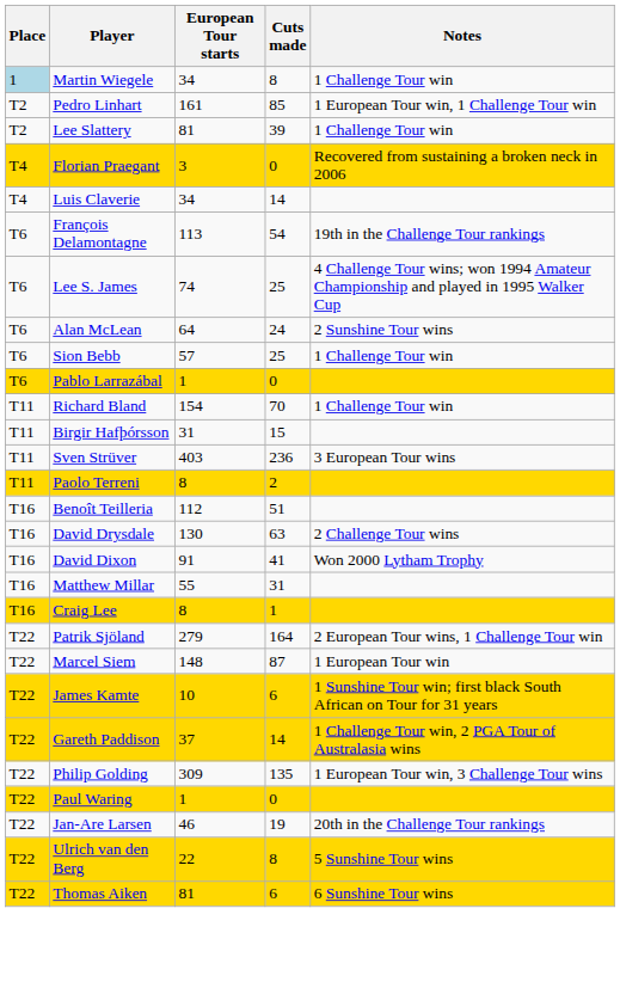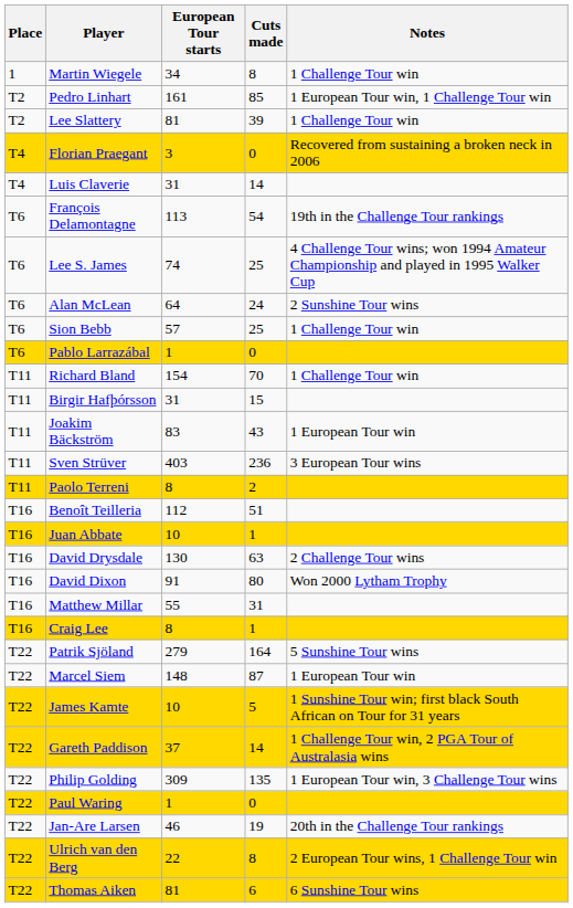Martin Wiegele | Place: lightblue background -> no background
Luis Claverie | European Tour starts: 34 -> 31
+ row: T11 | Joakim Bäckström | 83 | 43 | 1 European Tour win
+ row: T16 | Juan Abbate | 10 | 1
David Dixon | Cuts made: 41 -> 80
Patrik Sjöland | Notes: 2 European Tour wins, 1 Challenge Tour win -> 5 Sunshine Tour wins
James Kamte | Cuts made: 6 -> 5
Ulrich van den Berg | Notes: 5 Sunshine Tour wins -> 2 European Tour wins, 1 Challenge Tour win
